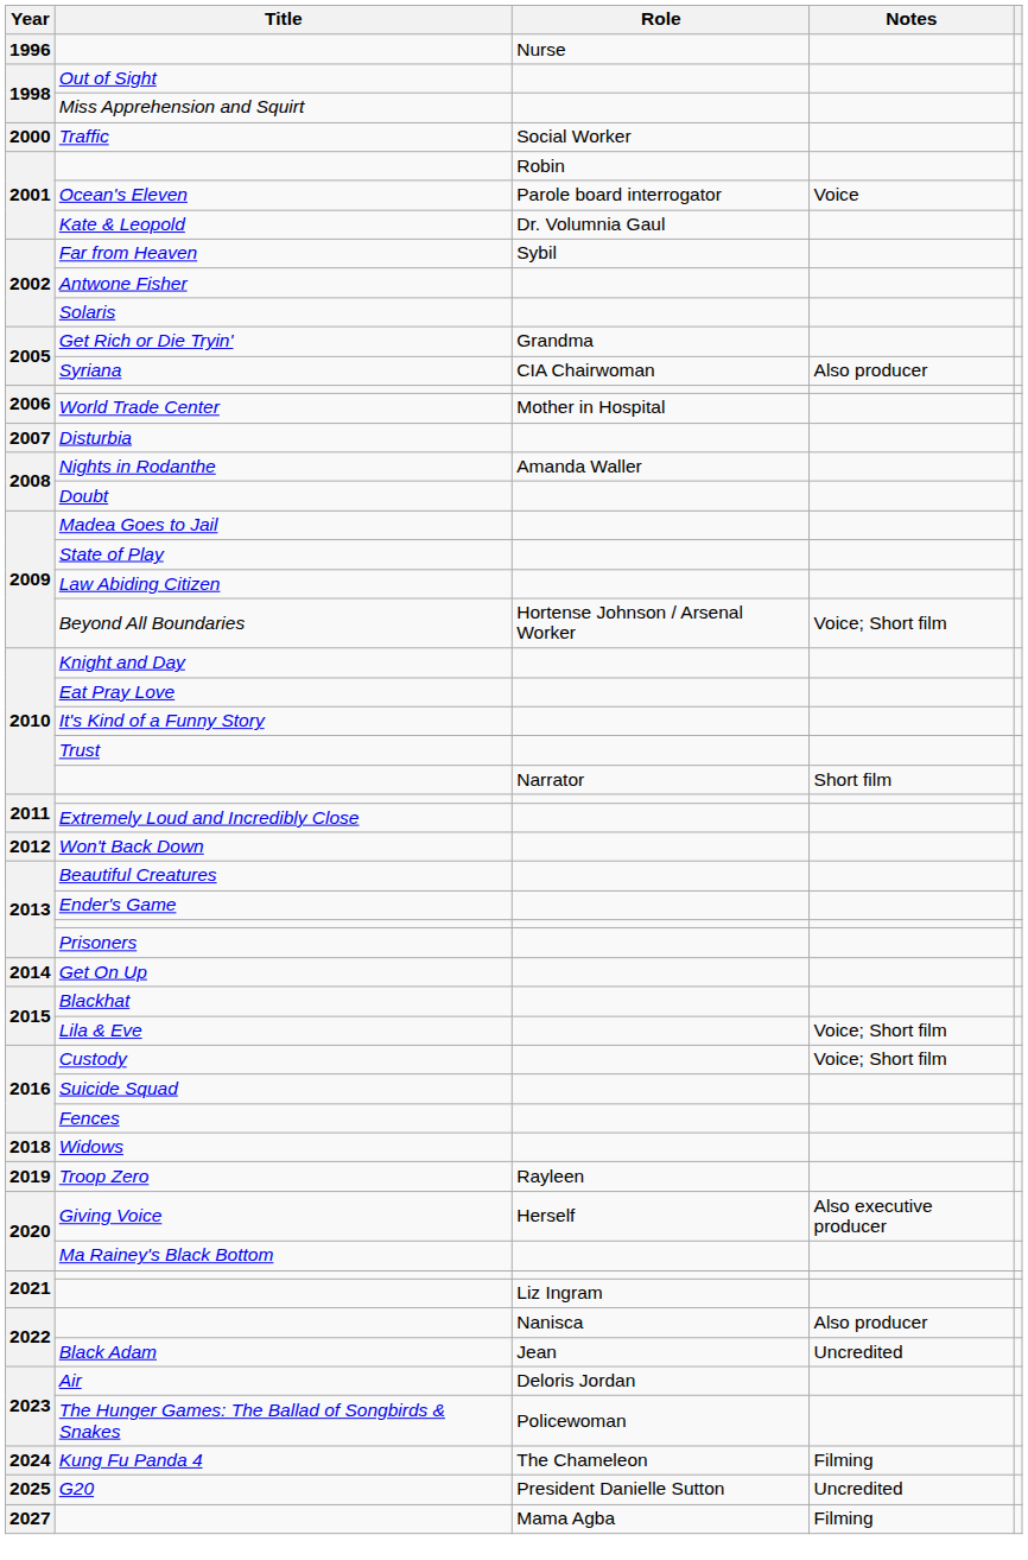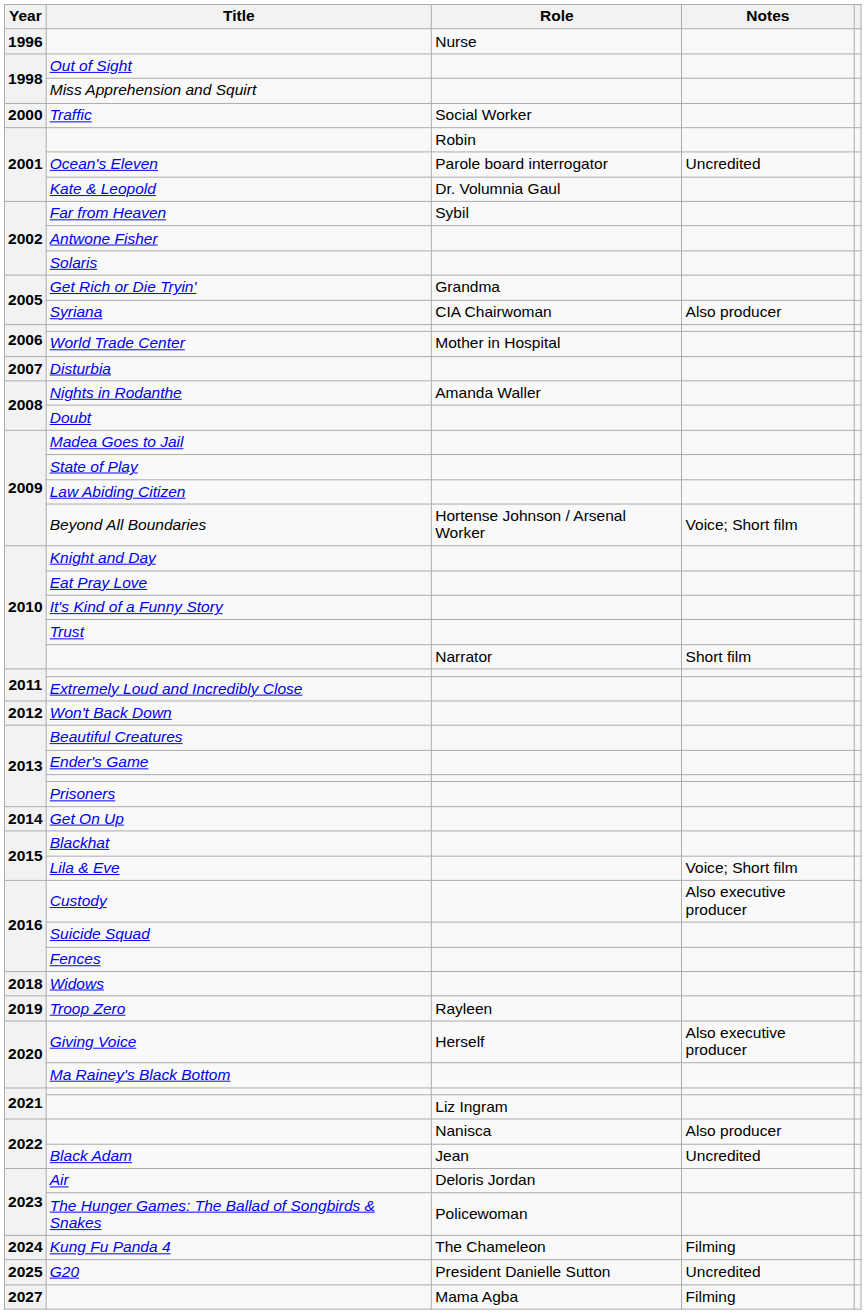Ocean's Eleven | Notes: Voice -> Uncredited
Custody | Notes: Voice; Short film -> Also executive producer
